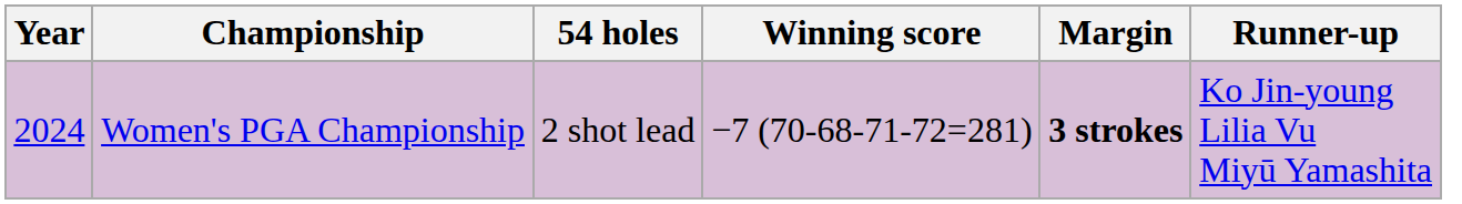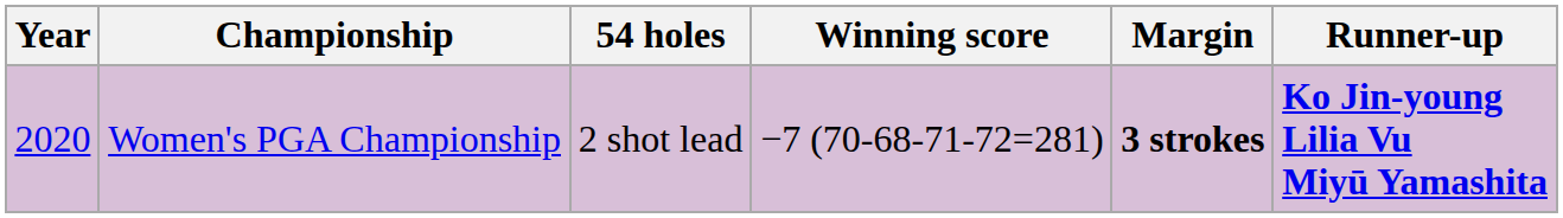Women's PGA Championship | Year: 2024 -> 2020
Women's PGA Championship | Runner-up: normal -> bold
